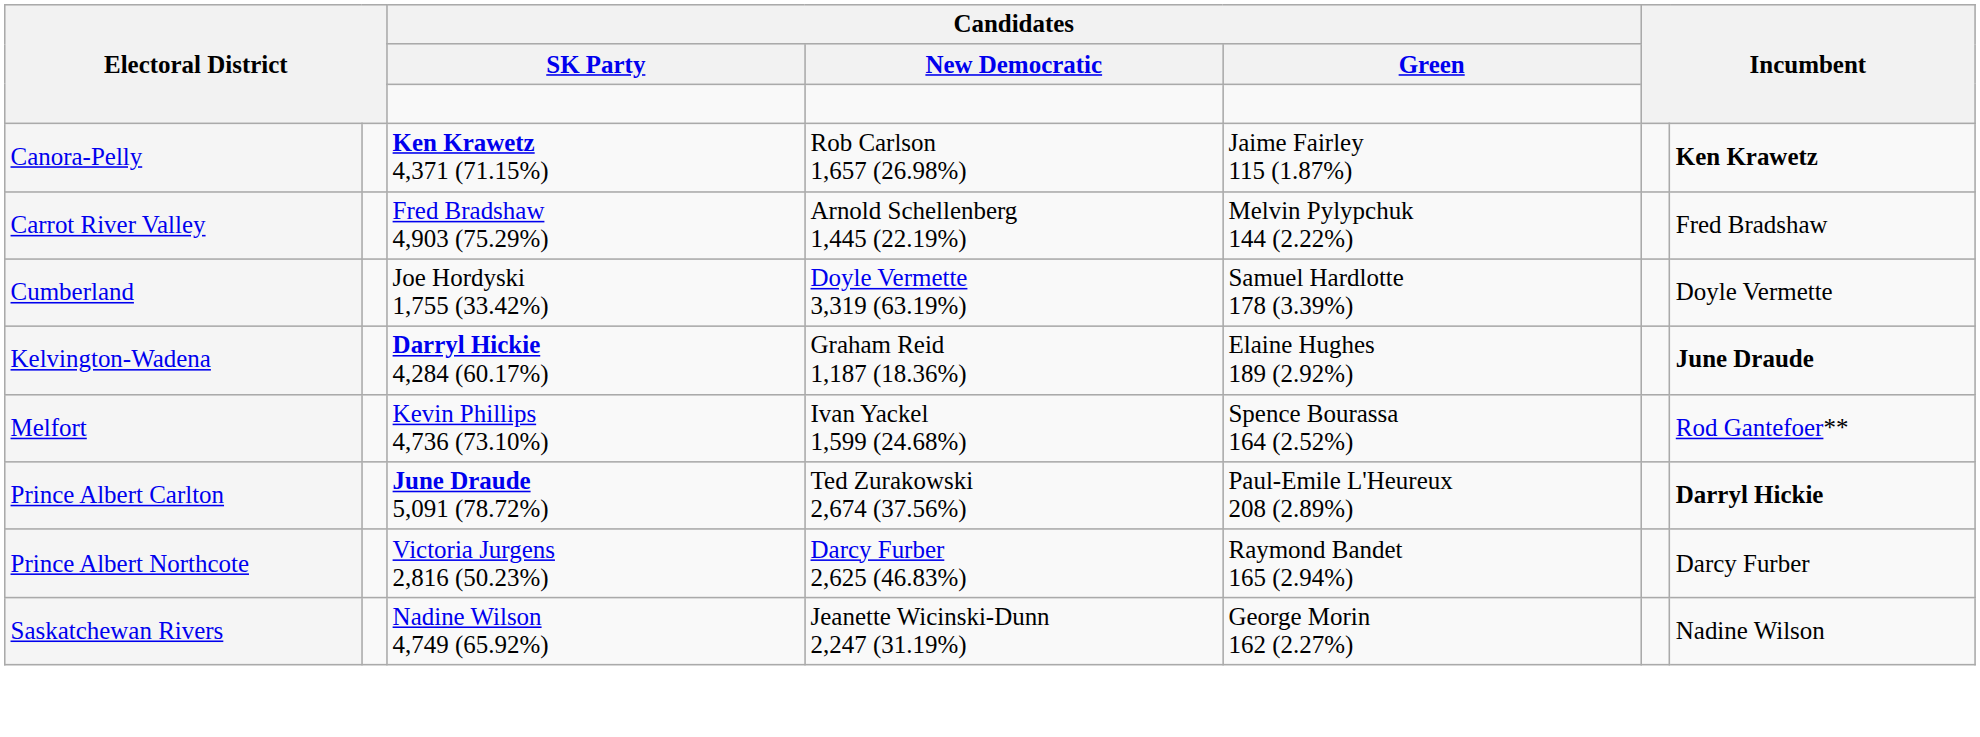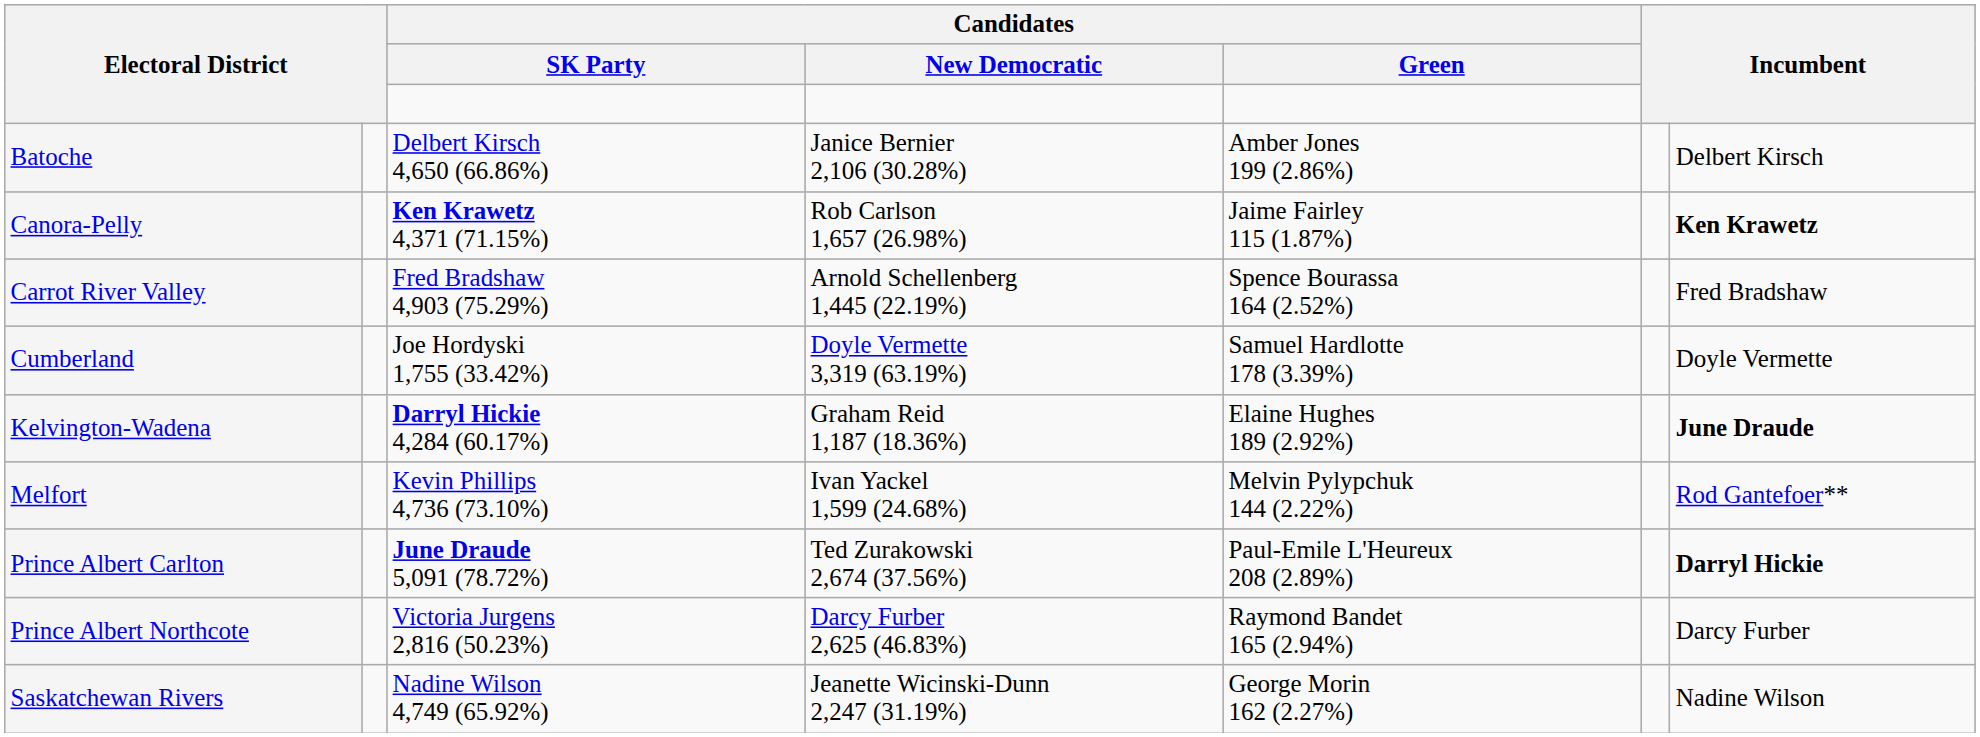+ row: Batoche | Delbert Kirsch 4,650 (66.86%) | Janice Bernier 2,106 (30.28%) | Amber Jones 199 (2.86%) | Delbert Kirsch
Carrot River Valley | Candidates / Green: Melvin Pylypchuk 144 (2.22%) -> Spence Bourassa 164 (2.52%)
Melfort | Candidates / Green: Spence Bourassa 164 (2.52%) -> Melvin Pylypchuk 144 (2.22%)
